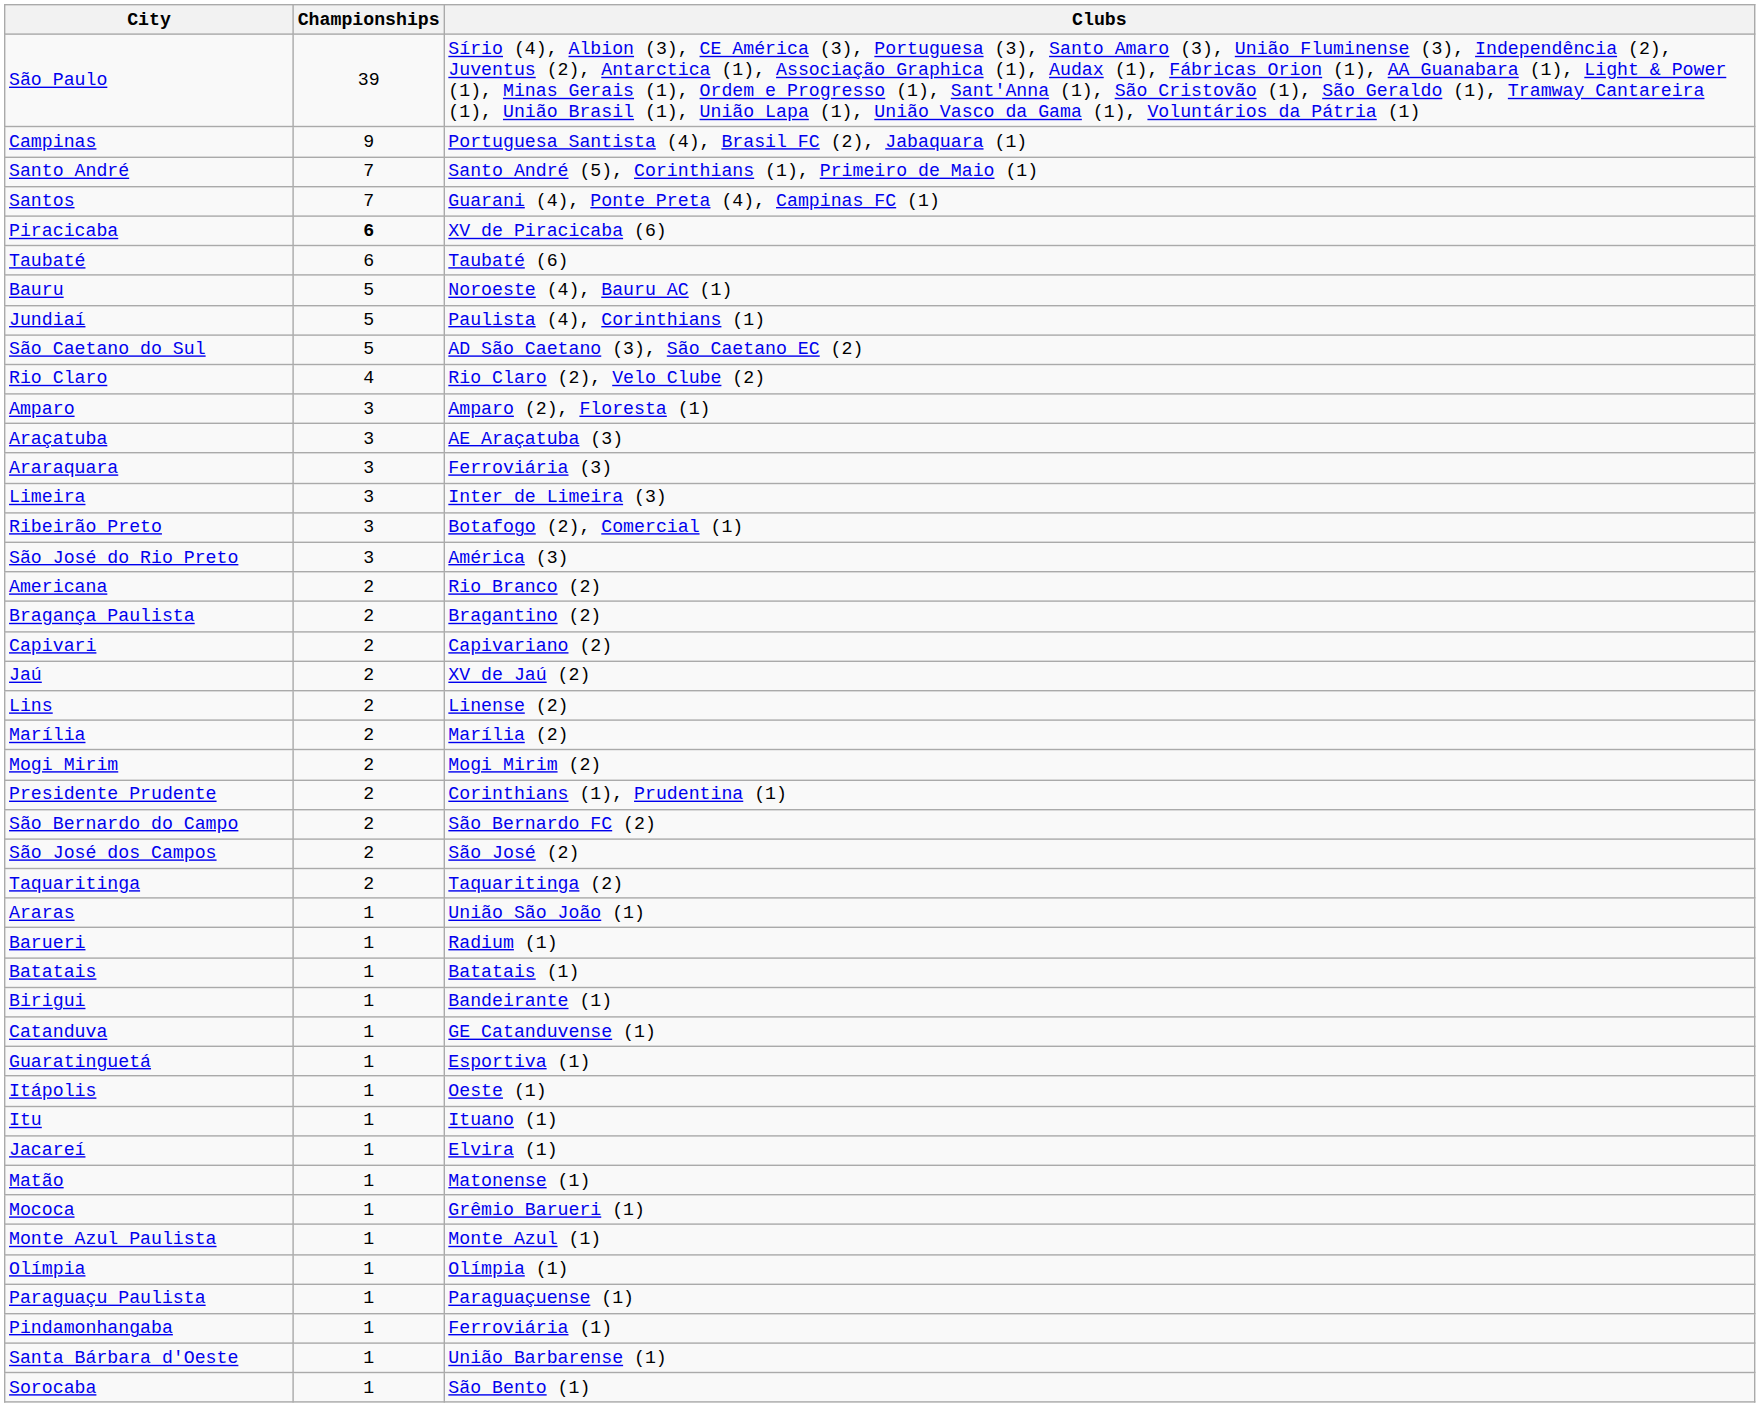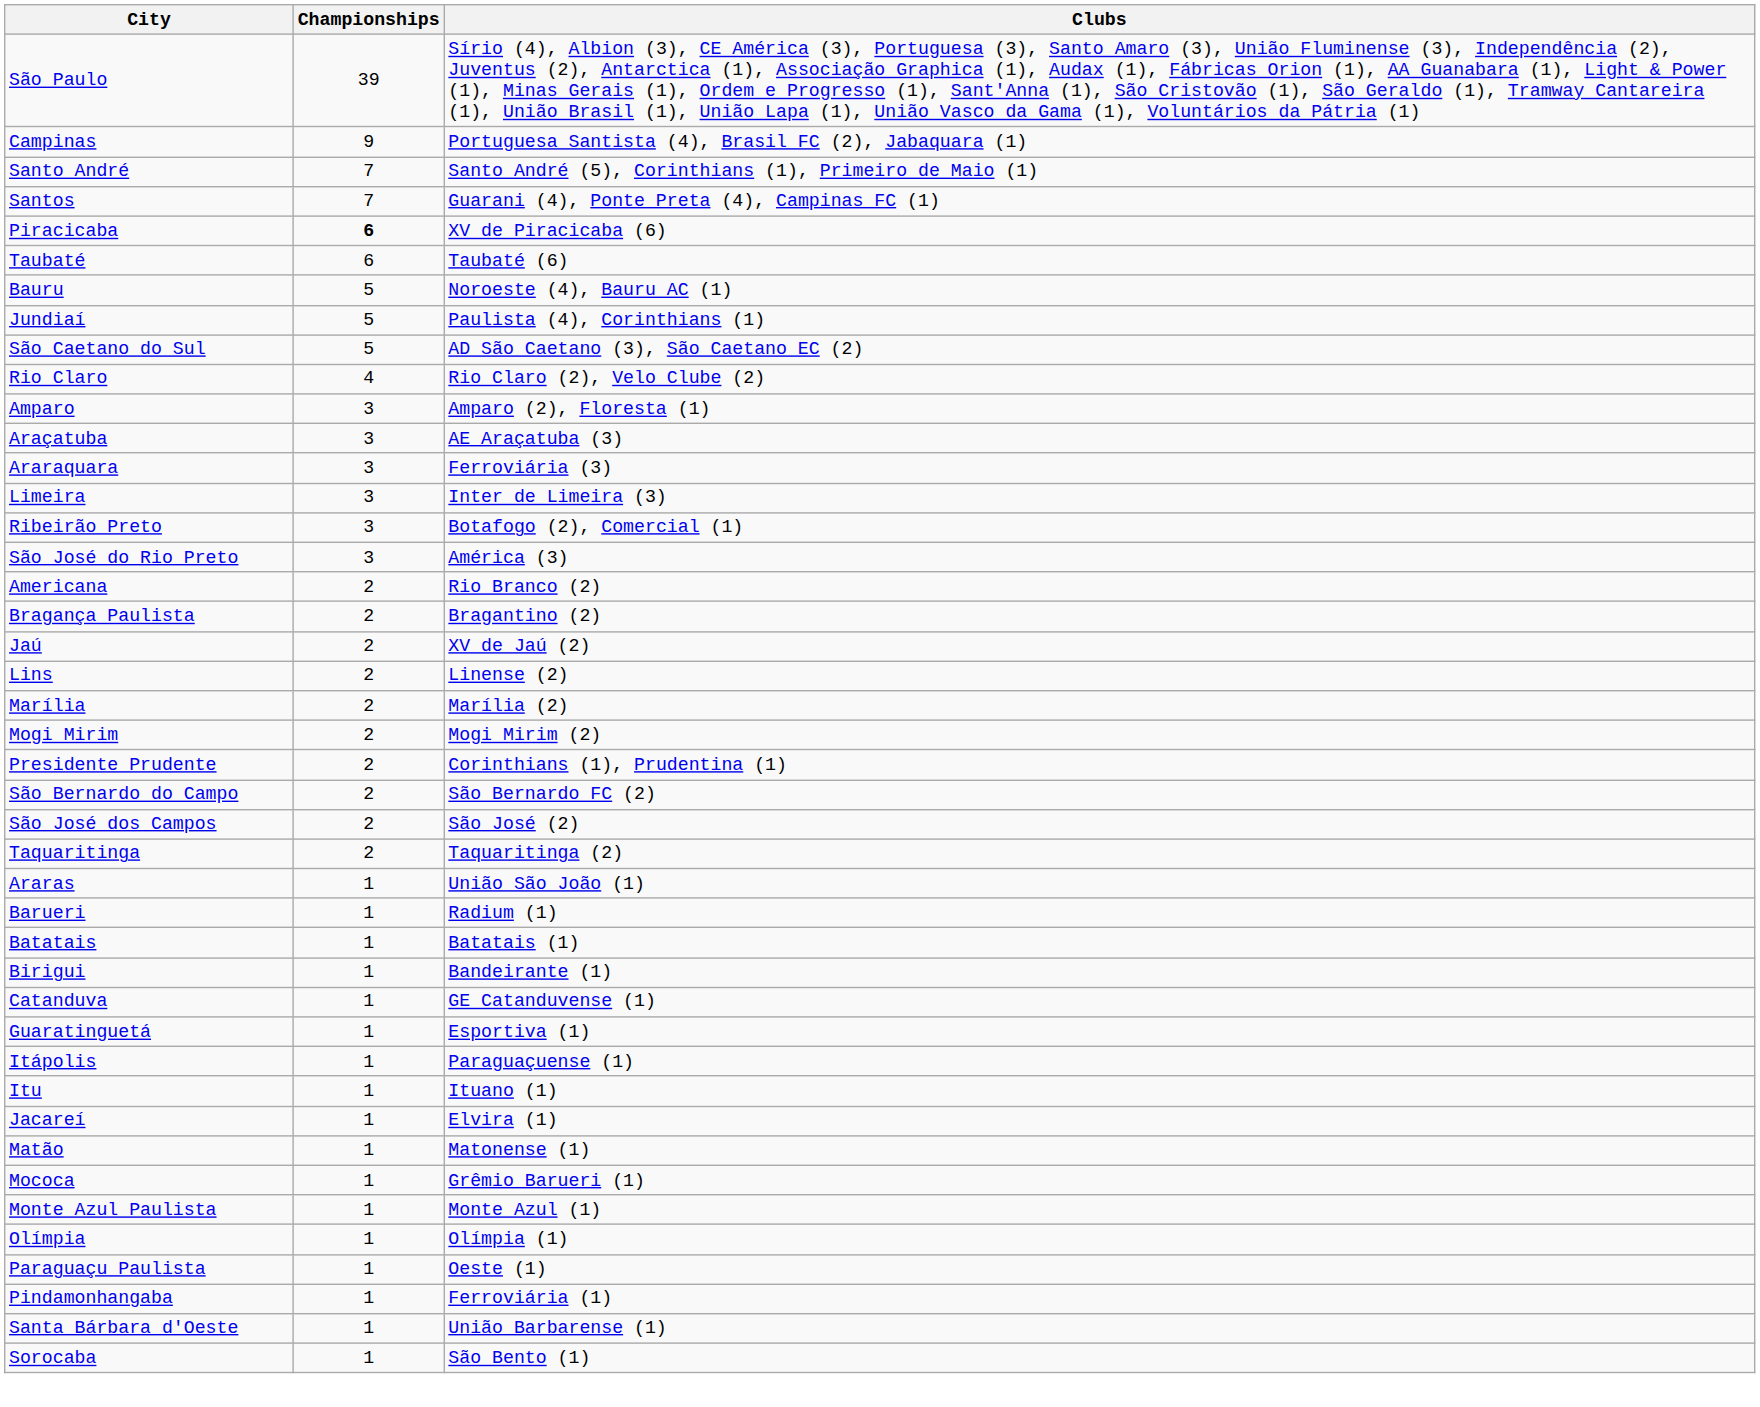- row: Capivari | 2 | Capivariano (2)
Itápolis | Clubs: Oeste (1) -> Paraguaçuense (1)
Paraguaçu Paulista | Clubs: Paraguaçuense (1) -> Oeste (1)
